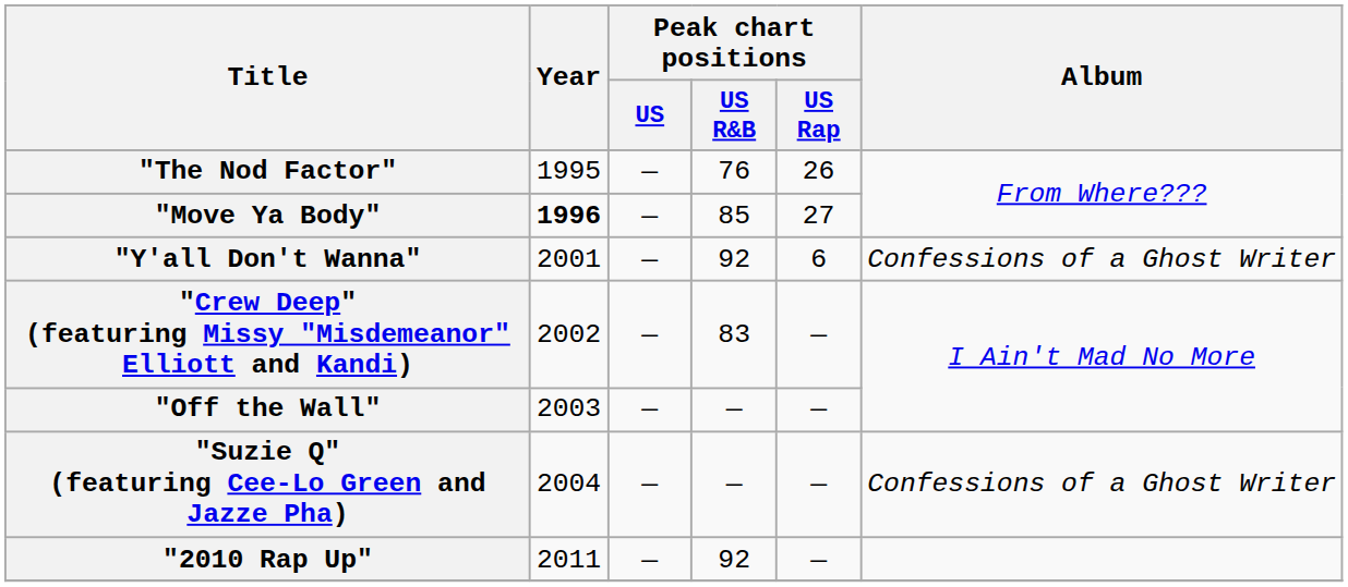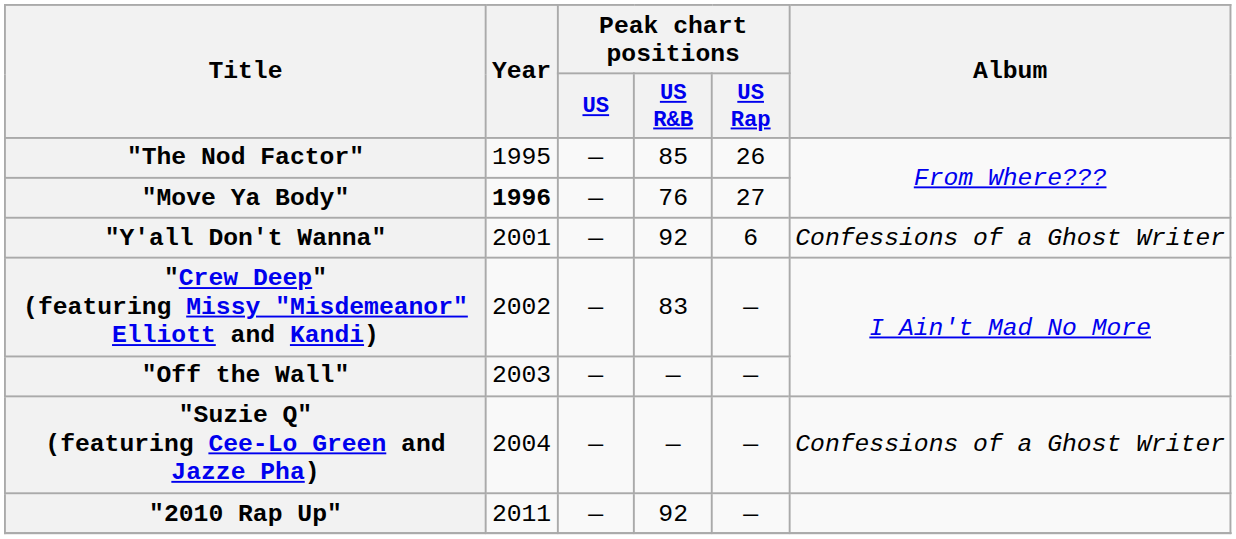"The Nod Factor" | Peak chart positions / US R&B: 76 -> 85
"Move Ya Body" | Peak chart positions / US R&B: 85 -> 76
